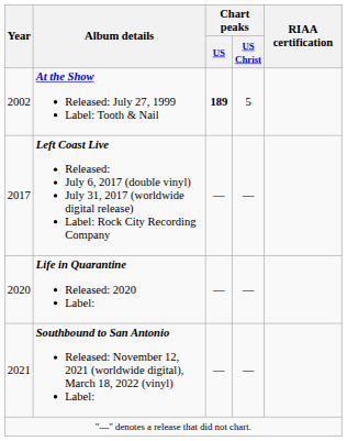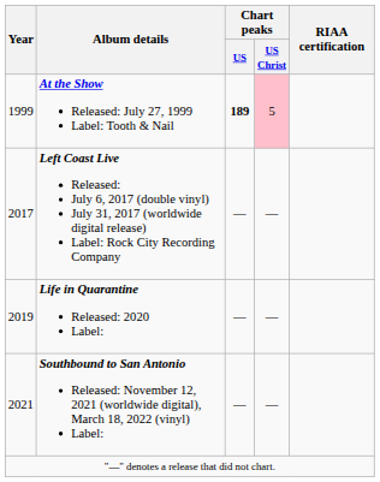At the Show Released: July 27, 1999 Label: Tooth & Nail | Year: 2002 -> 1999
At the Show Released: July 27, 1999 Label: Tooth & Nail | Chart peaks / US Christ: no background -> pink background
Life in Quarantine Released: 2020 Label: | Year: 2020 -> 2019
